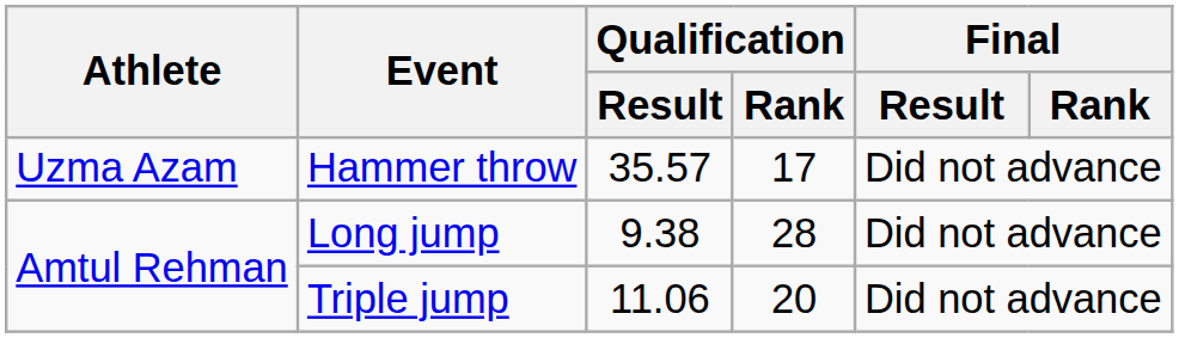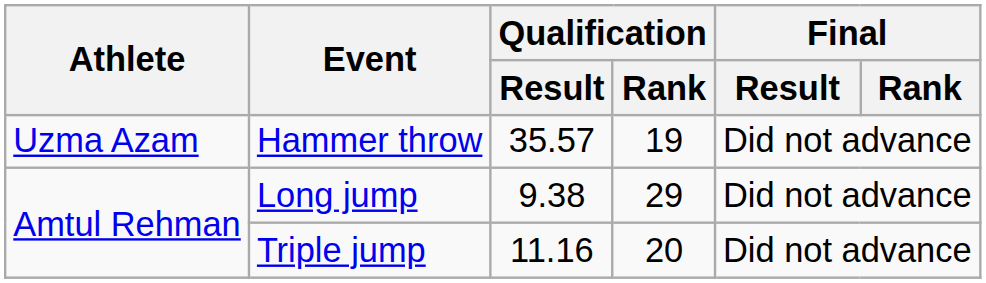Hammer throw | Qualification / Rank: 17 -> 19
Long jump | Qualification / Rank: 28 -> 29
Triple jump | Qualification / Result: 11.06 -> 11.16
